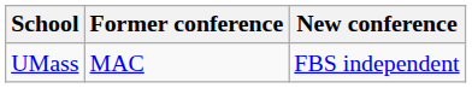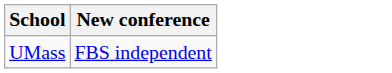- column: Former conference | MAC
